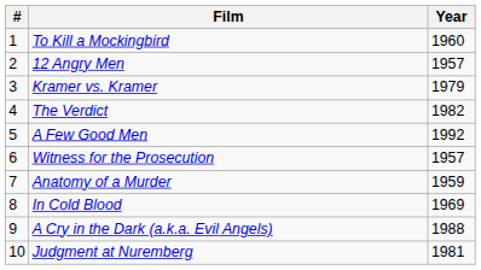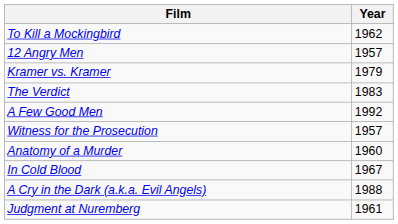- column: # | 1 | 2 | 3 | 4 | 5 | 6 | 7 | 8 | 9 | 10
To Kill a Mockingbird | Year: 1960 -> 1962
The Verdict | Year: 1982 -> 1983
Anatomy of a Murder | Year: 1959 -> 1960
In Cold Blood | Year: 1969 -> 1967
Judgment at Nuremberg | Year: 1981 -> 1961
